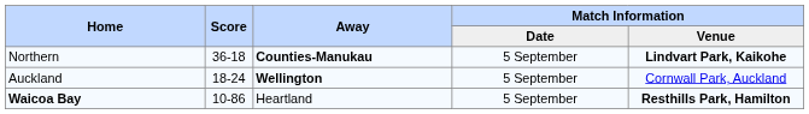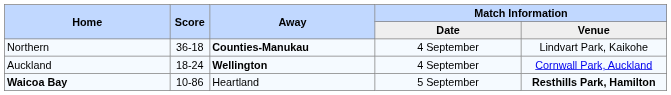Northern | Match Information / Date: 5 September -> 4 September
Northern | Match Information / Venue: bold -> normal
Auckland | Match Information / Date: 5 September -> 4 September
